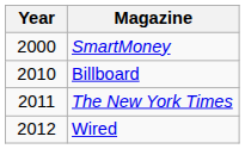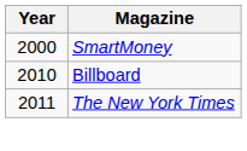- row: 2012 | Wired
